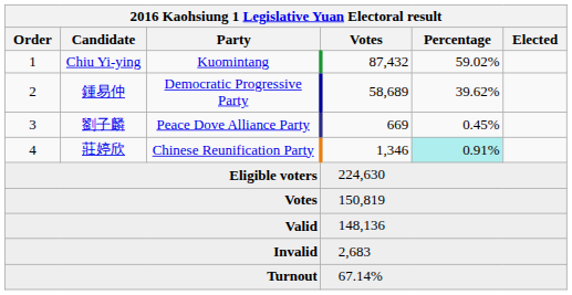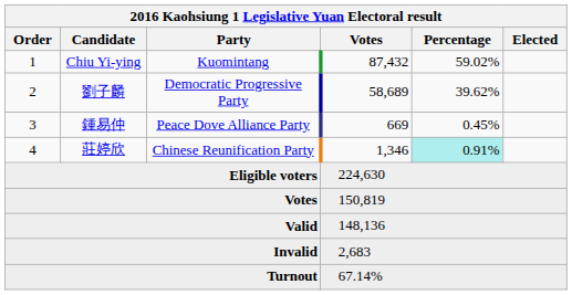2 | Candidate: 鍾易仲 -> 劉子麟
3 | Candidate: 劉子麟 -> 鍾易仲
